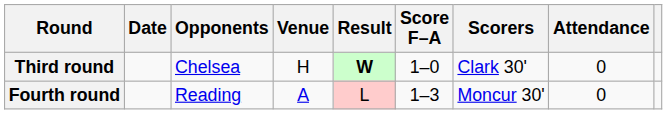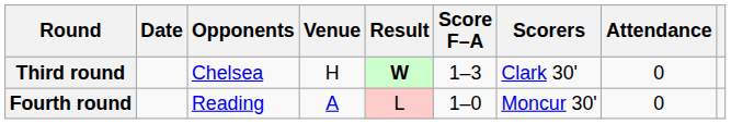Third round | Score F–A: 1–0 -> 1–3
Fourth round | Score F–A: 1–3 -> 1–0
